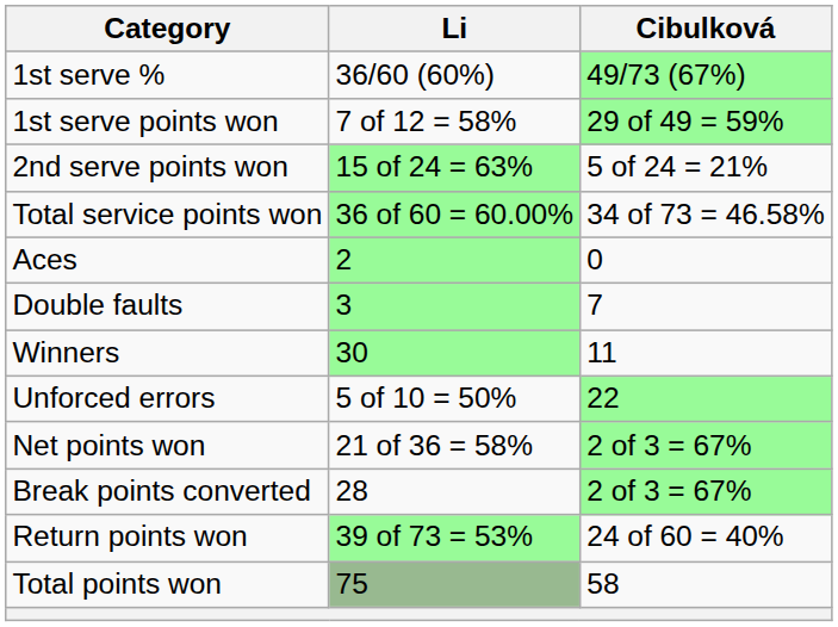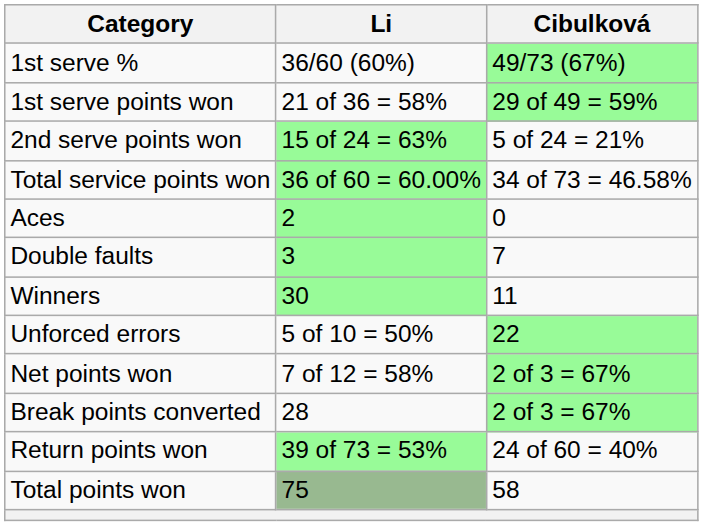1st serve points won | Li: 7 of 12 = 58% -> 21 of 36 = 58%
Net points won | Li: 21 of 36 = 58% -> 7 of 12 = 58%
